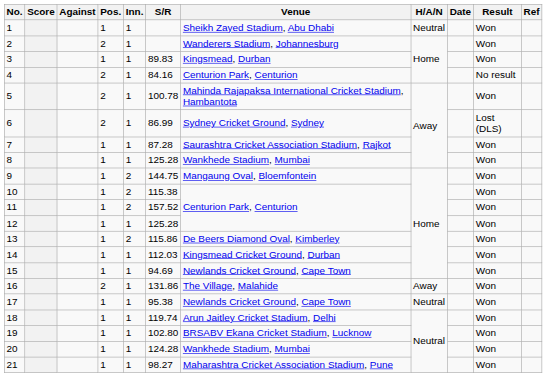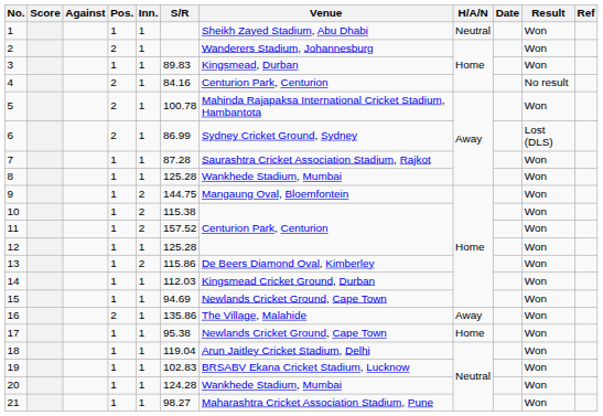16 | S/R: 131.86 -> 135.86
17 | H/A/N: Neutral -> Home
18 | S/R: 119.74 -> 119.04
19 | S/R: 102.80 -> 102.83
